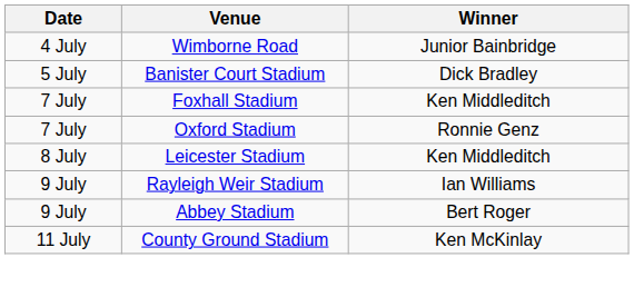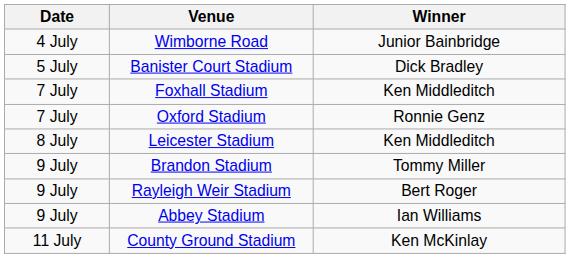+ row: 9 July | Brandon Stadium | Tommy Miller
Rayleigh Weir Stadium | Winner: Ian Williams -> Bert Roger
Abbey Stadium | Winner: Bert Roger -> Ian Williams
